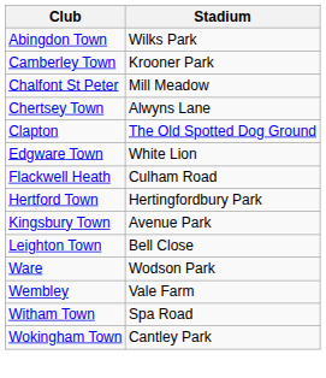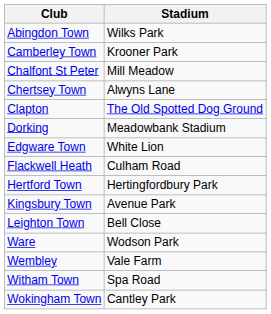+ row: Dorking | Meadowbank Stadium
